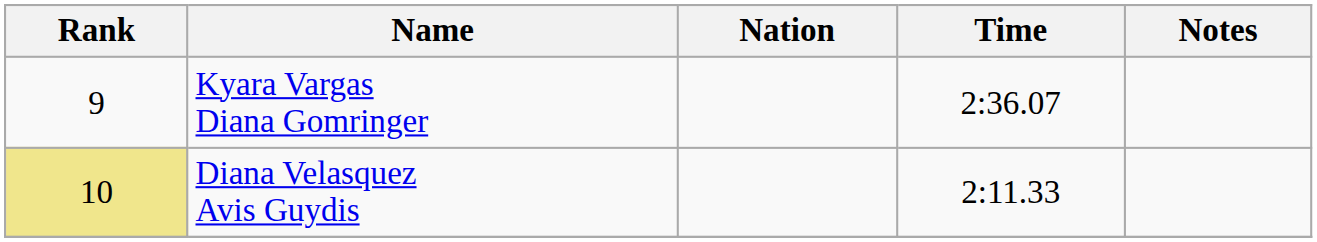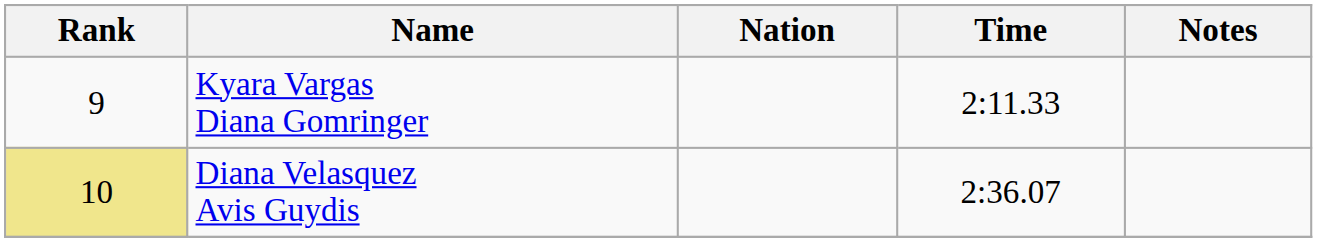Kyara Vargas Diana Gomringer | Time: 2:36.07 -> 2:11.33
Diana Velasquez Avis Guydis | Time: 2:11.33 -> 2:36.07
